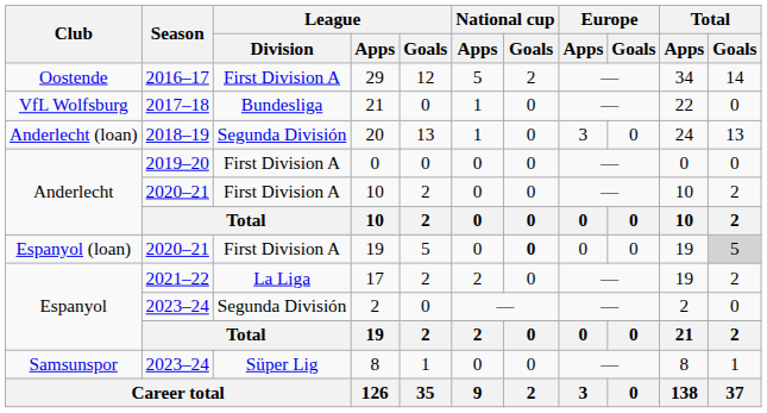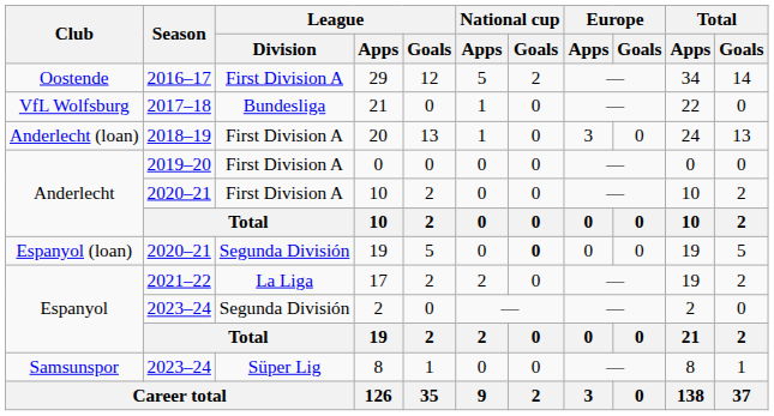20 | League / Division: Segunda División -> First Division A
Espanyol (loan) / 19 | League / Division: First Division A -> Segunda División
Espanyol (loan) / 19 | Total / Goals: lightgrey background -> no background
